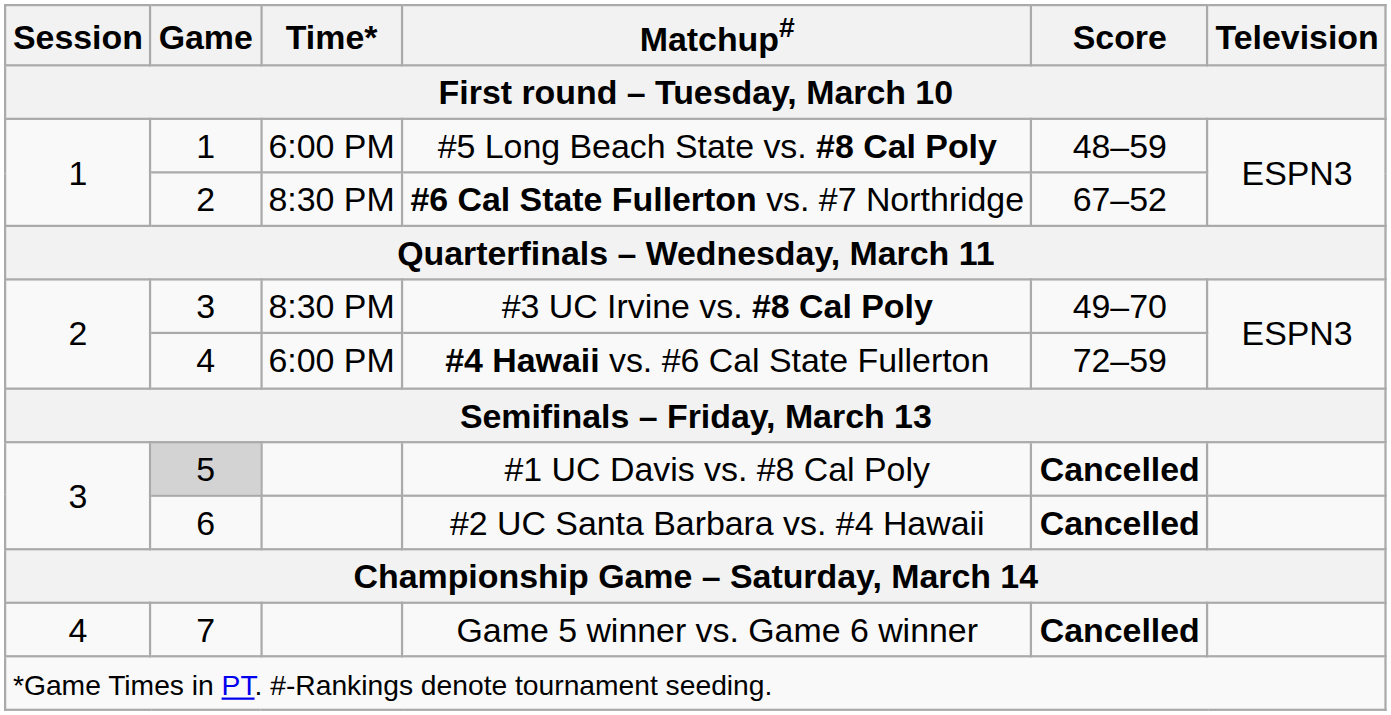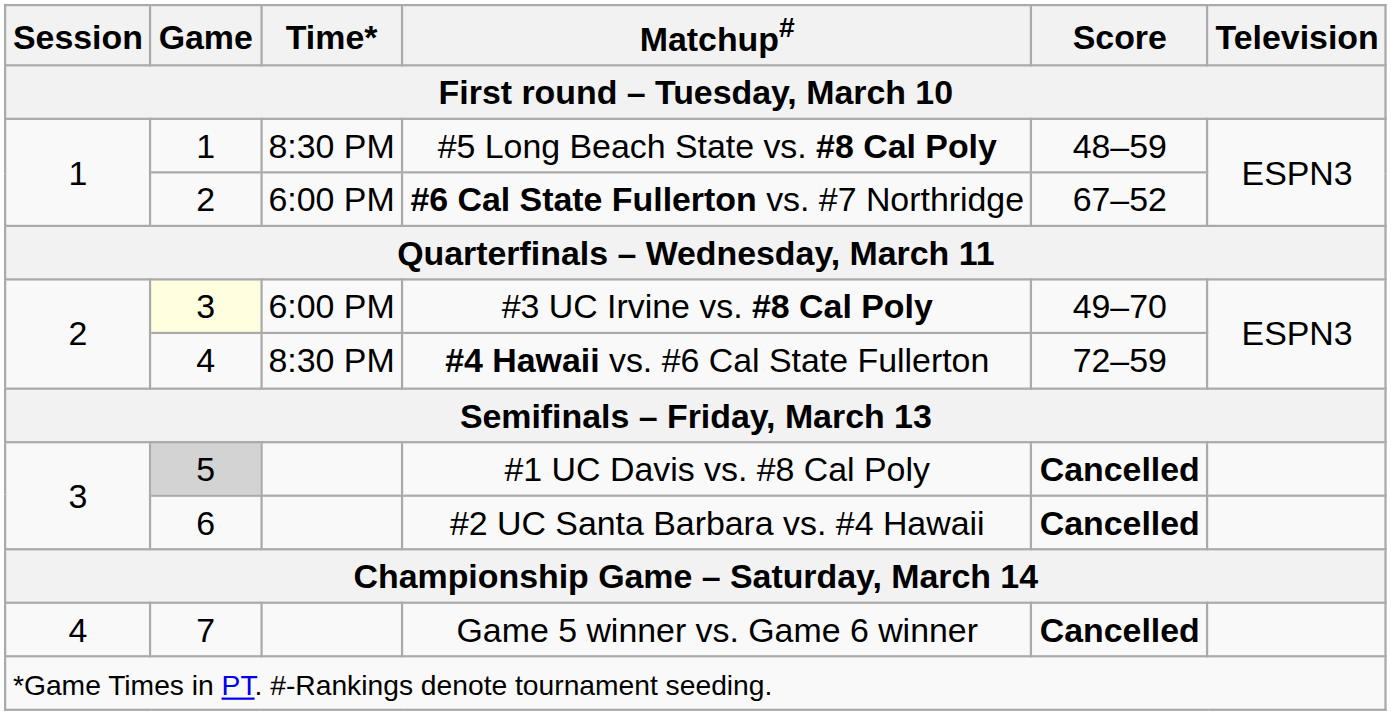#5 Long Beach State vs. #8 Cal Poly | Time*: 6:00 PM -> 8:30 PM
#6 Cal State Fullerton vs. #7 Northridge | Time*: 8:30 PM -> 6:00 PM
#3 UC Irvine vs. #8 Cal Poly | Game: no background -> lightyellow background
#3 UC Irvine vs. #8 Cal Poly | Time*: 8:30 PM -> 6:00 PM
#4 Hawaii vs. #6 Cal State Fullerton | Time*: 6:00 PM -> 8:30 PM
